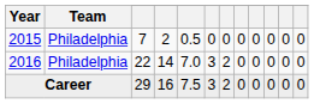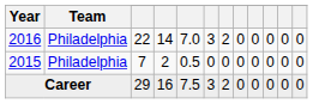rows swapped: 2015 <-> 2016
